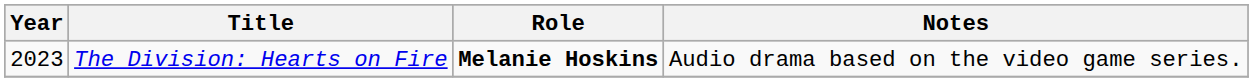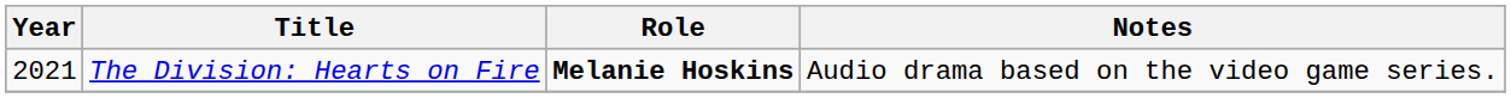The Division: Hearts on Fire | Year: 2023 -> 2021
